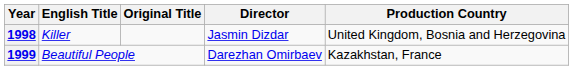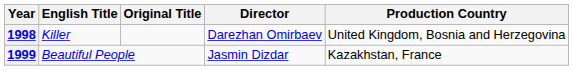1998 | Director: Jasmin Dizdar -> Darezhan Omirbaev
1999 | Director: Darezhan Omirbaev -> Jasmin Dizdar
